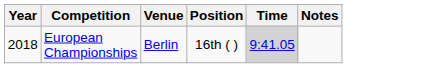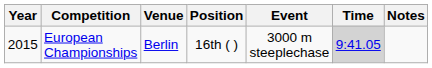+ column: Event | 3000 m steeplechase
European Championships | Year: 2018 -> 2015
